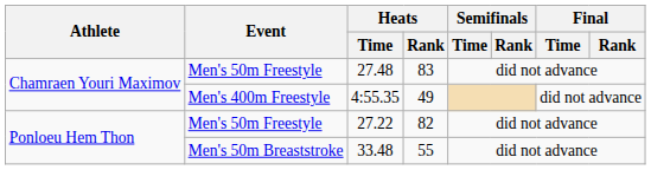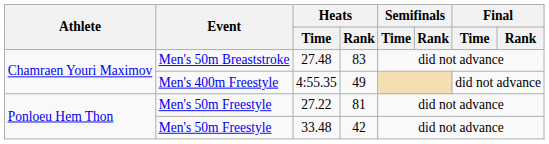27.48 | Event: Men's 50m Freestyle -> Men's 50m Breaststroke
27.22 | Heats / Rank: 82 -> 81
33.48 | Event: Men's 50m Breaststroke -> Men's 50m Freestyle
33.48 | Heats / Rank: 55 -> 42
